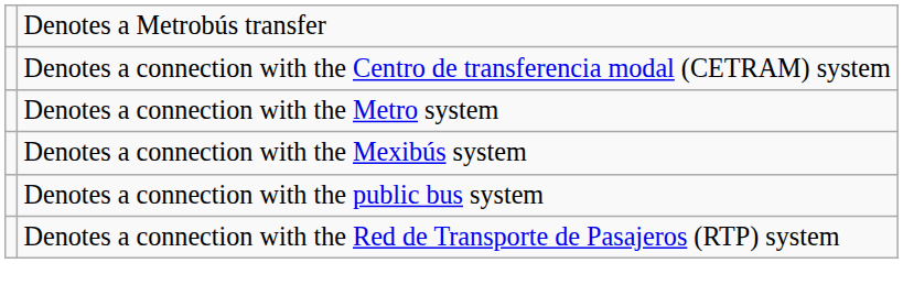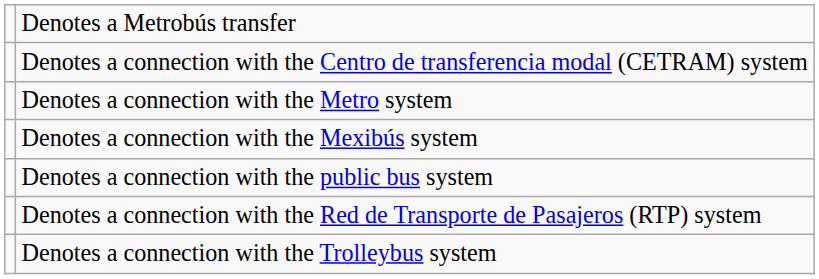+ row: Denotes a connection with the Trolleybus system
